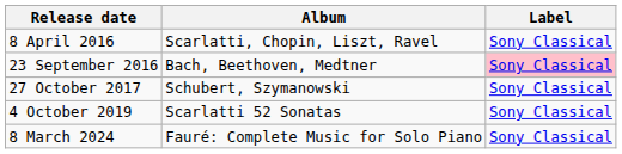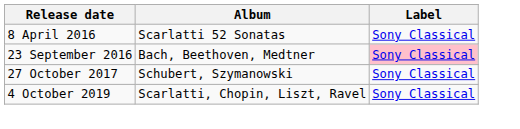8 April 2016 | Album: Scarlatti, Chopin, Liszt, Ravel -> Scarlatti 52 Sonatas
4 October 2019 | Album: Scarlatti 52 Sonatas -> Scarlatti, Chopin, Liszt, Ravel
- row: 8 March 2024 | Fauré: Complete Music for Solo Piano | Sony Classical
